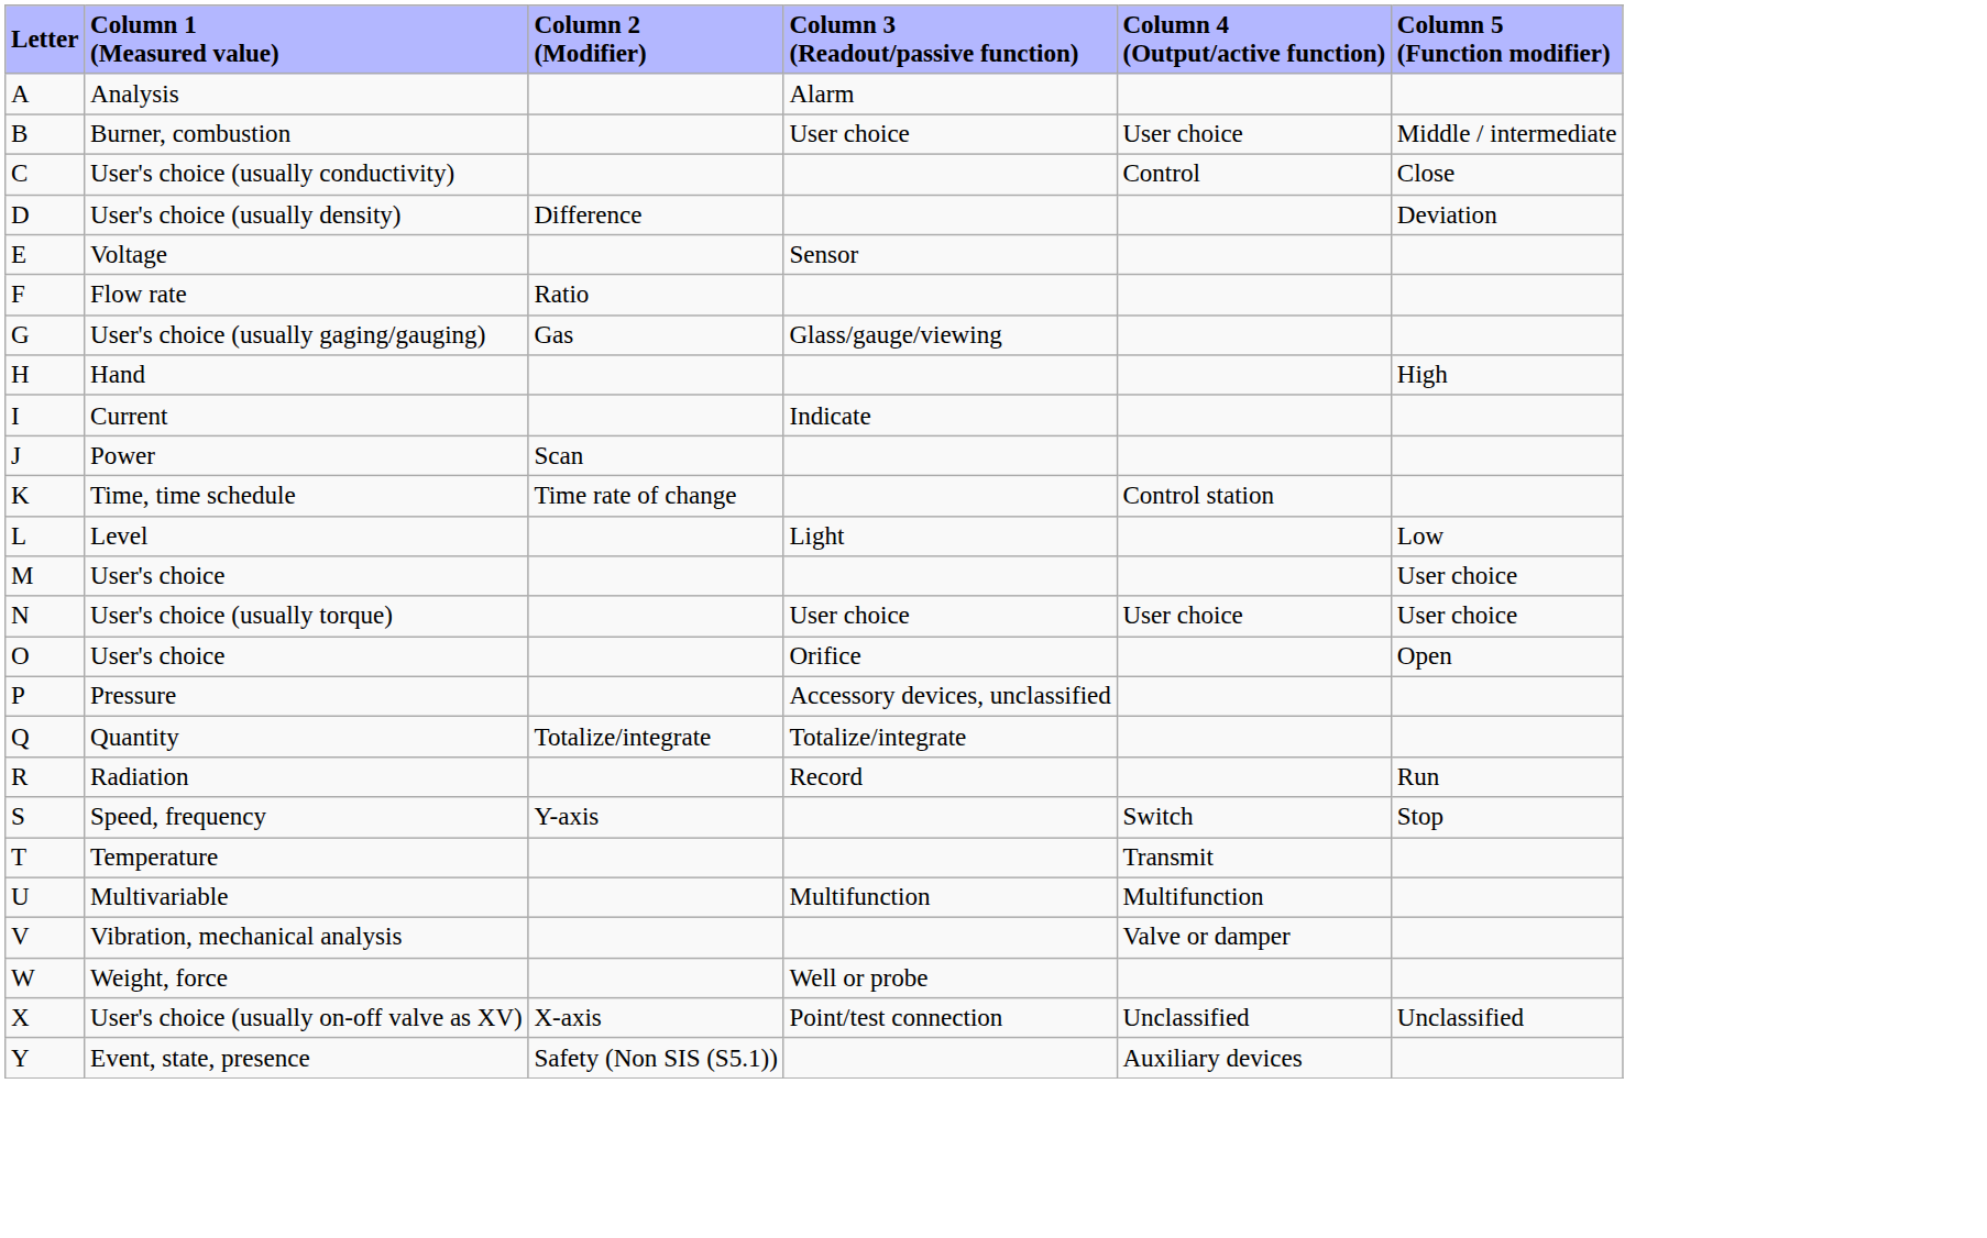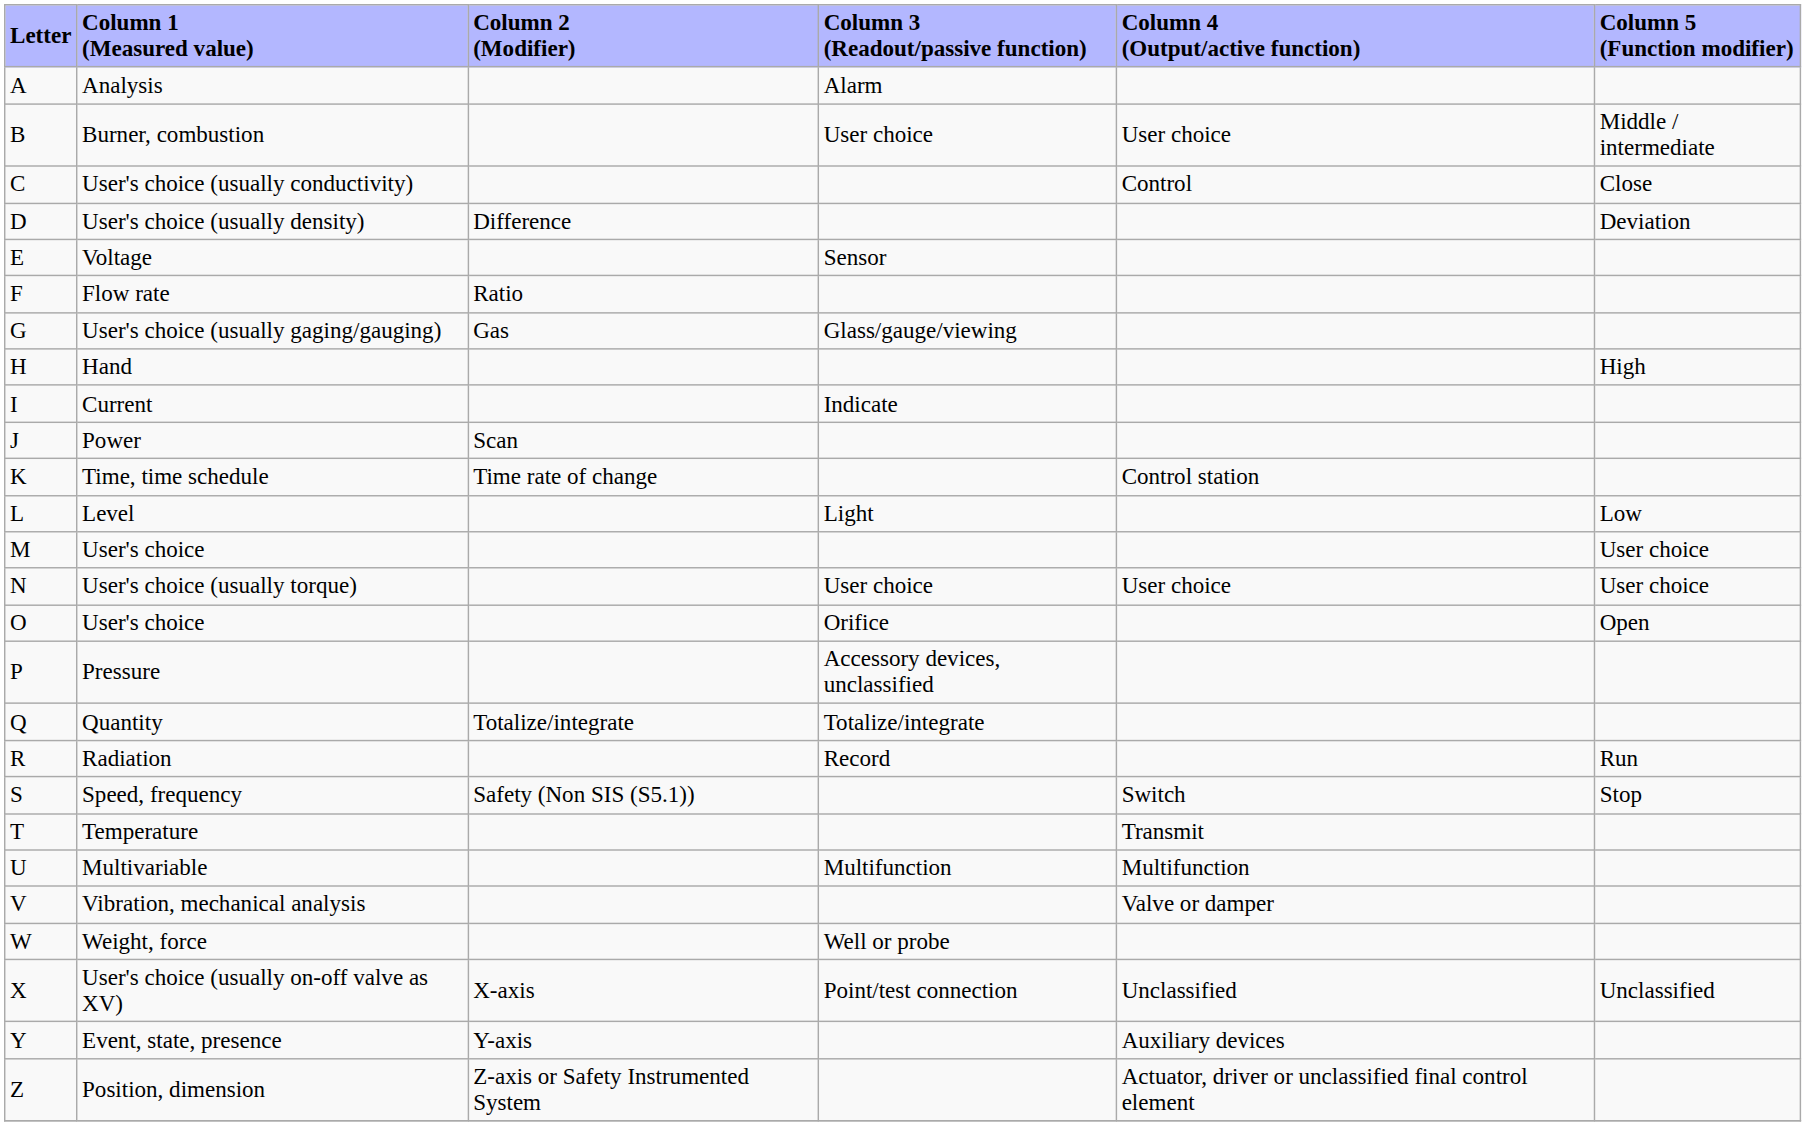Speed, frequency | Column 2 (Modifier): Y-axis -> Safety (Non SIS (S5.1))
Event, state, presence | Column 2 (Modifier): Safety (Non SIS (S5.1)) -> Y-axis
+ row: Z | Position, dimension | Z-axis or Safety Instrumented System | Actuator, driver or unclassified final control element
